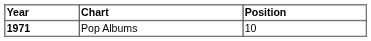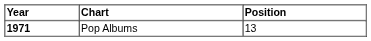Pop Albums | Position: 10 -> 13
